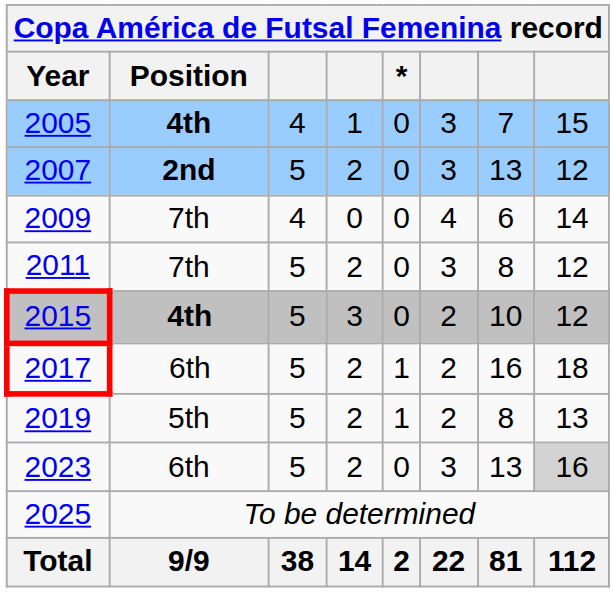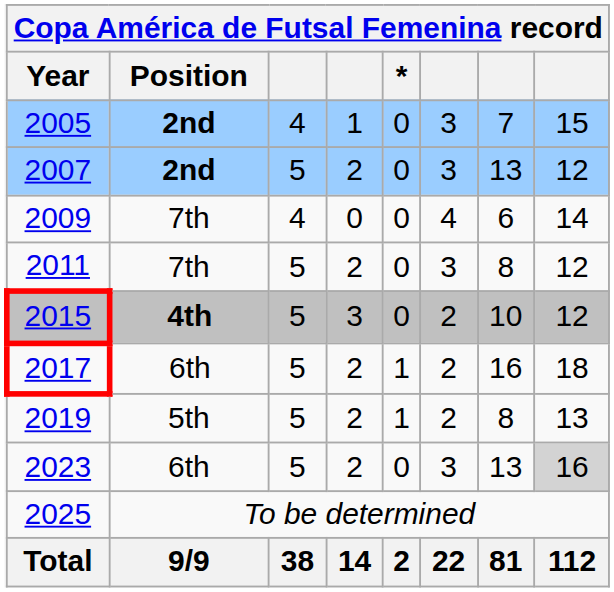2005 | Position: 4th -> 2nd
